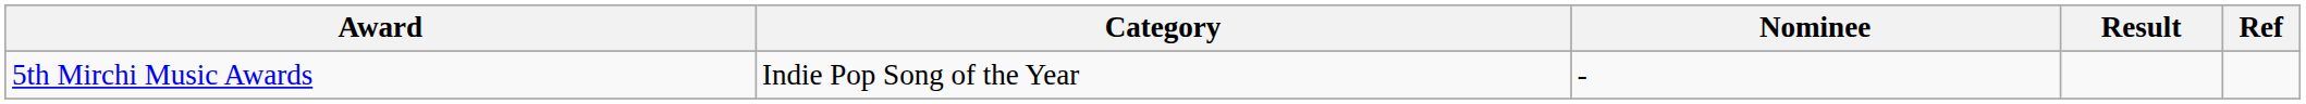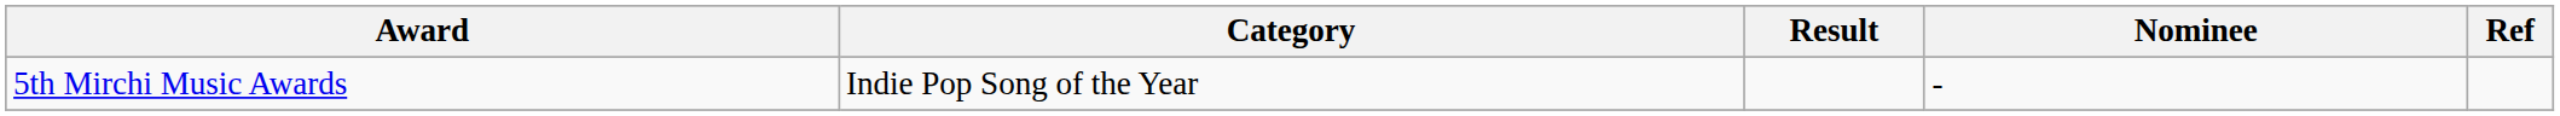columns swapped: Nominee <-> Result
